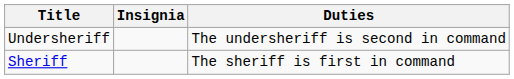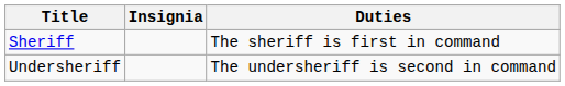rows swapped: Sheriff <-> Undersheriff
